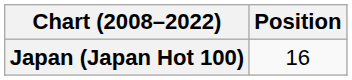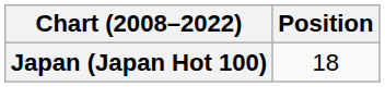Japan (Japan Hot 100) | Position: 16 -> 18
